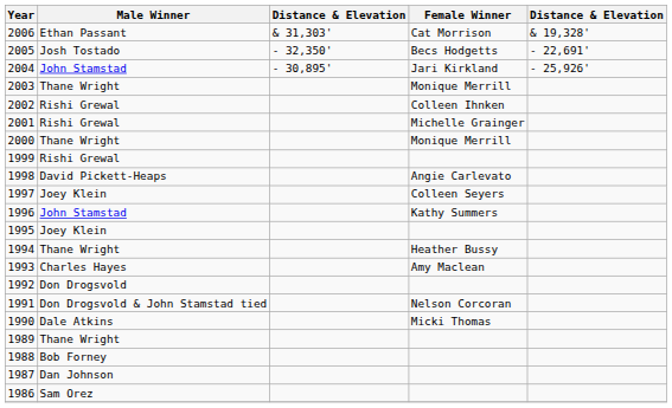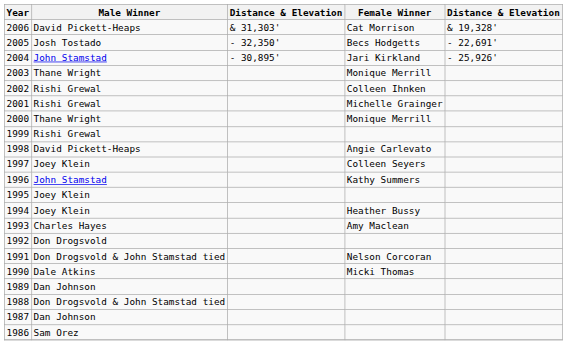2006 | Male Winner: Ethan Passant -> David Pickett-Heaps
1994 | Male Winner: Thane Wright -> Joey Klein
1989 | Male Winner: Thane Wright -> Dan Johnson
1988 | Male Winner: Bob Forney -> Don Drogsvold & John Stamstad tied
